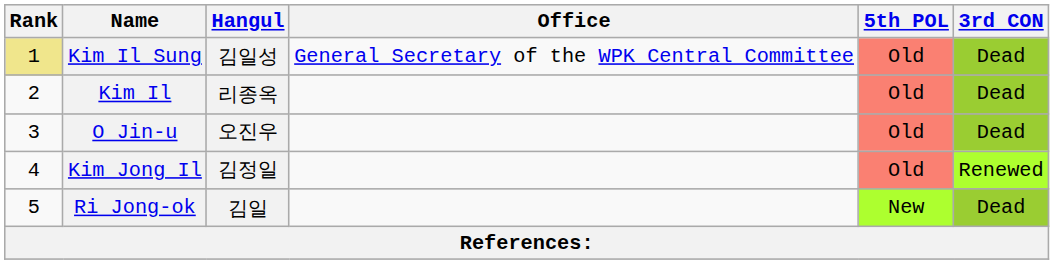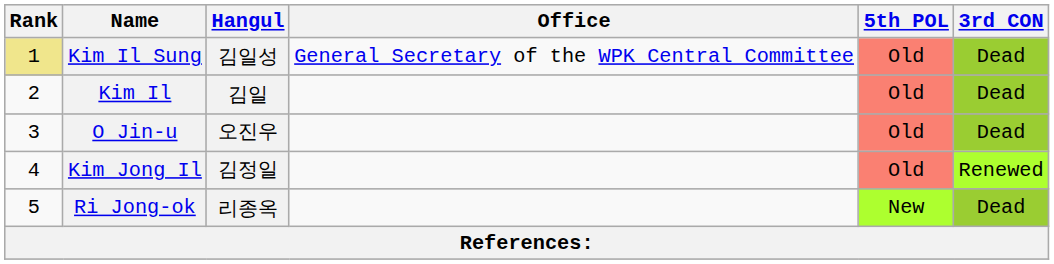Kim Il | Hangul: 리종옥 -> 김일
Ri Jong-ok | Hangul: 김일 -> 리종옥
